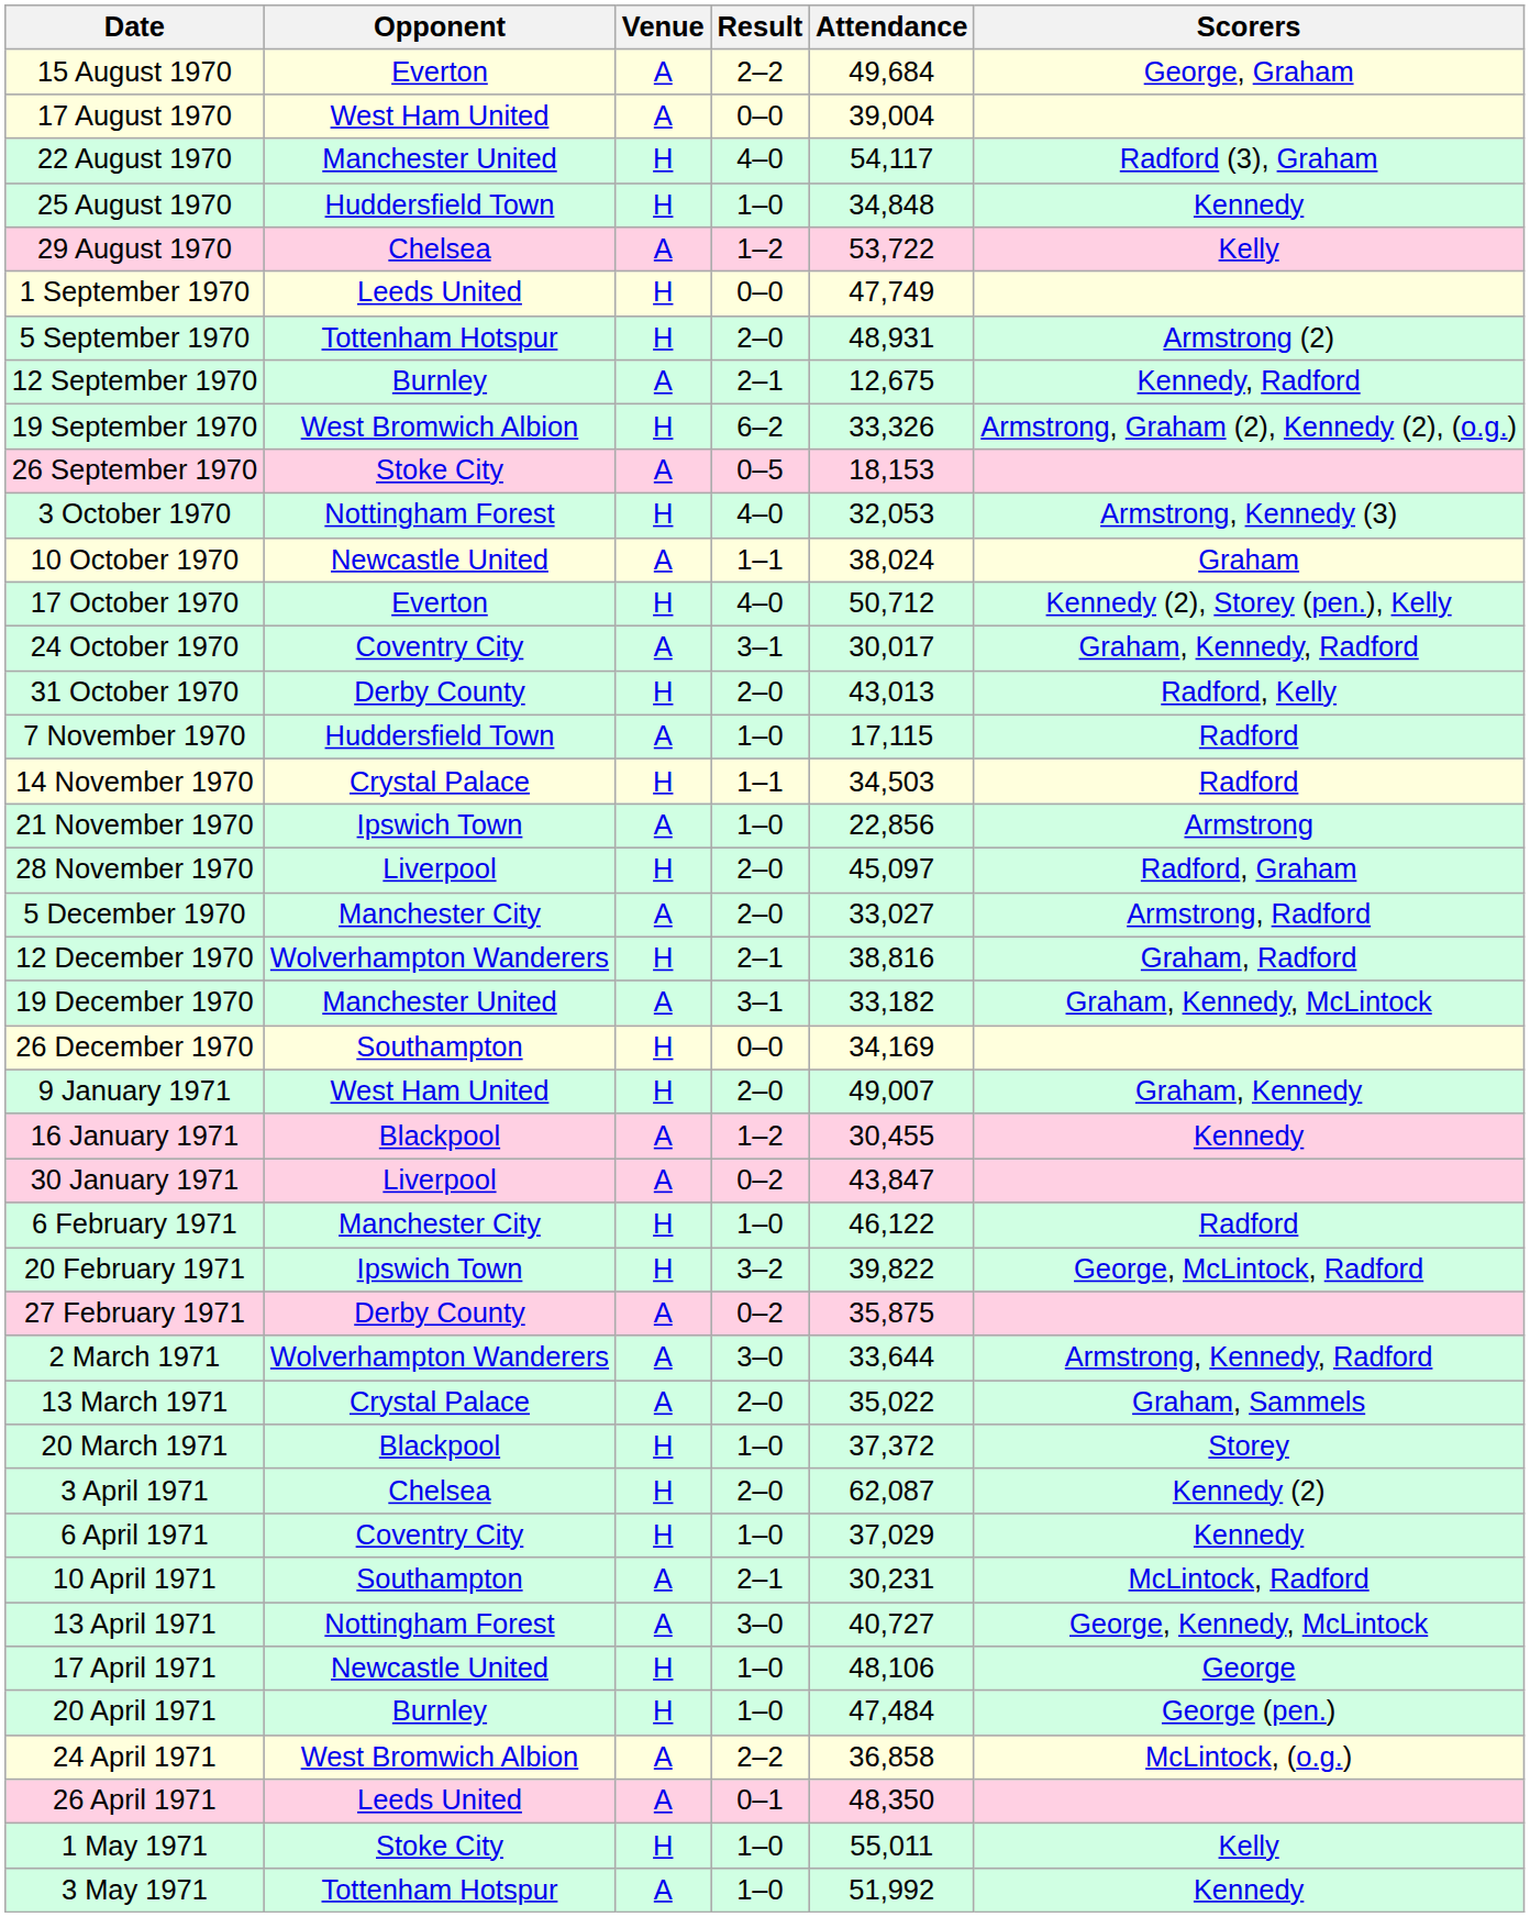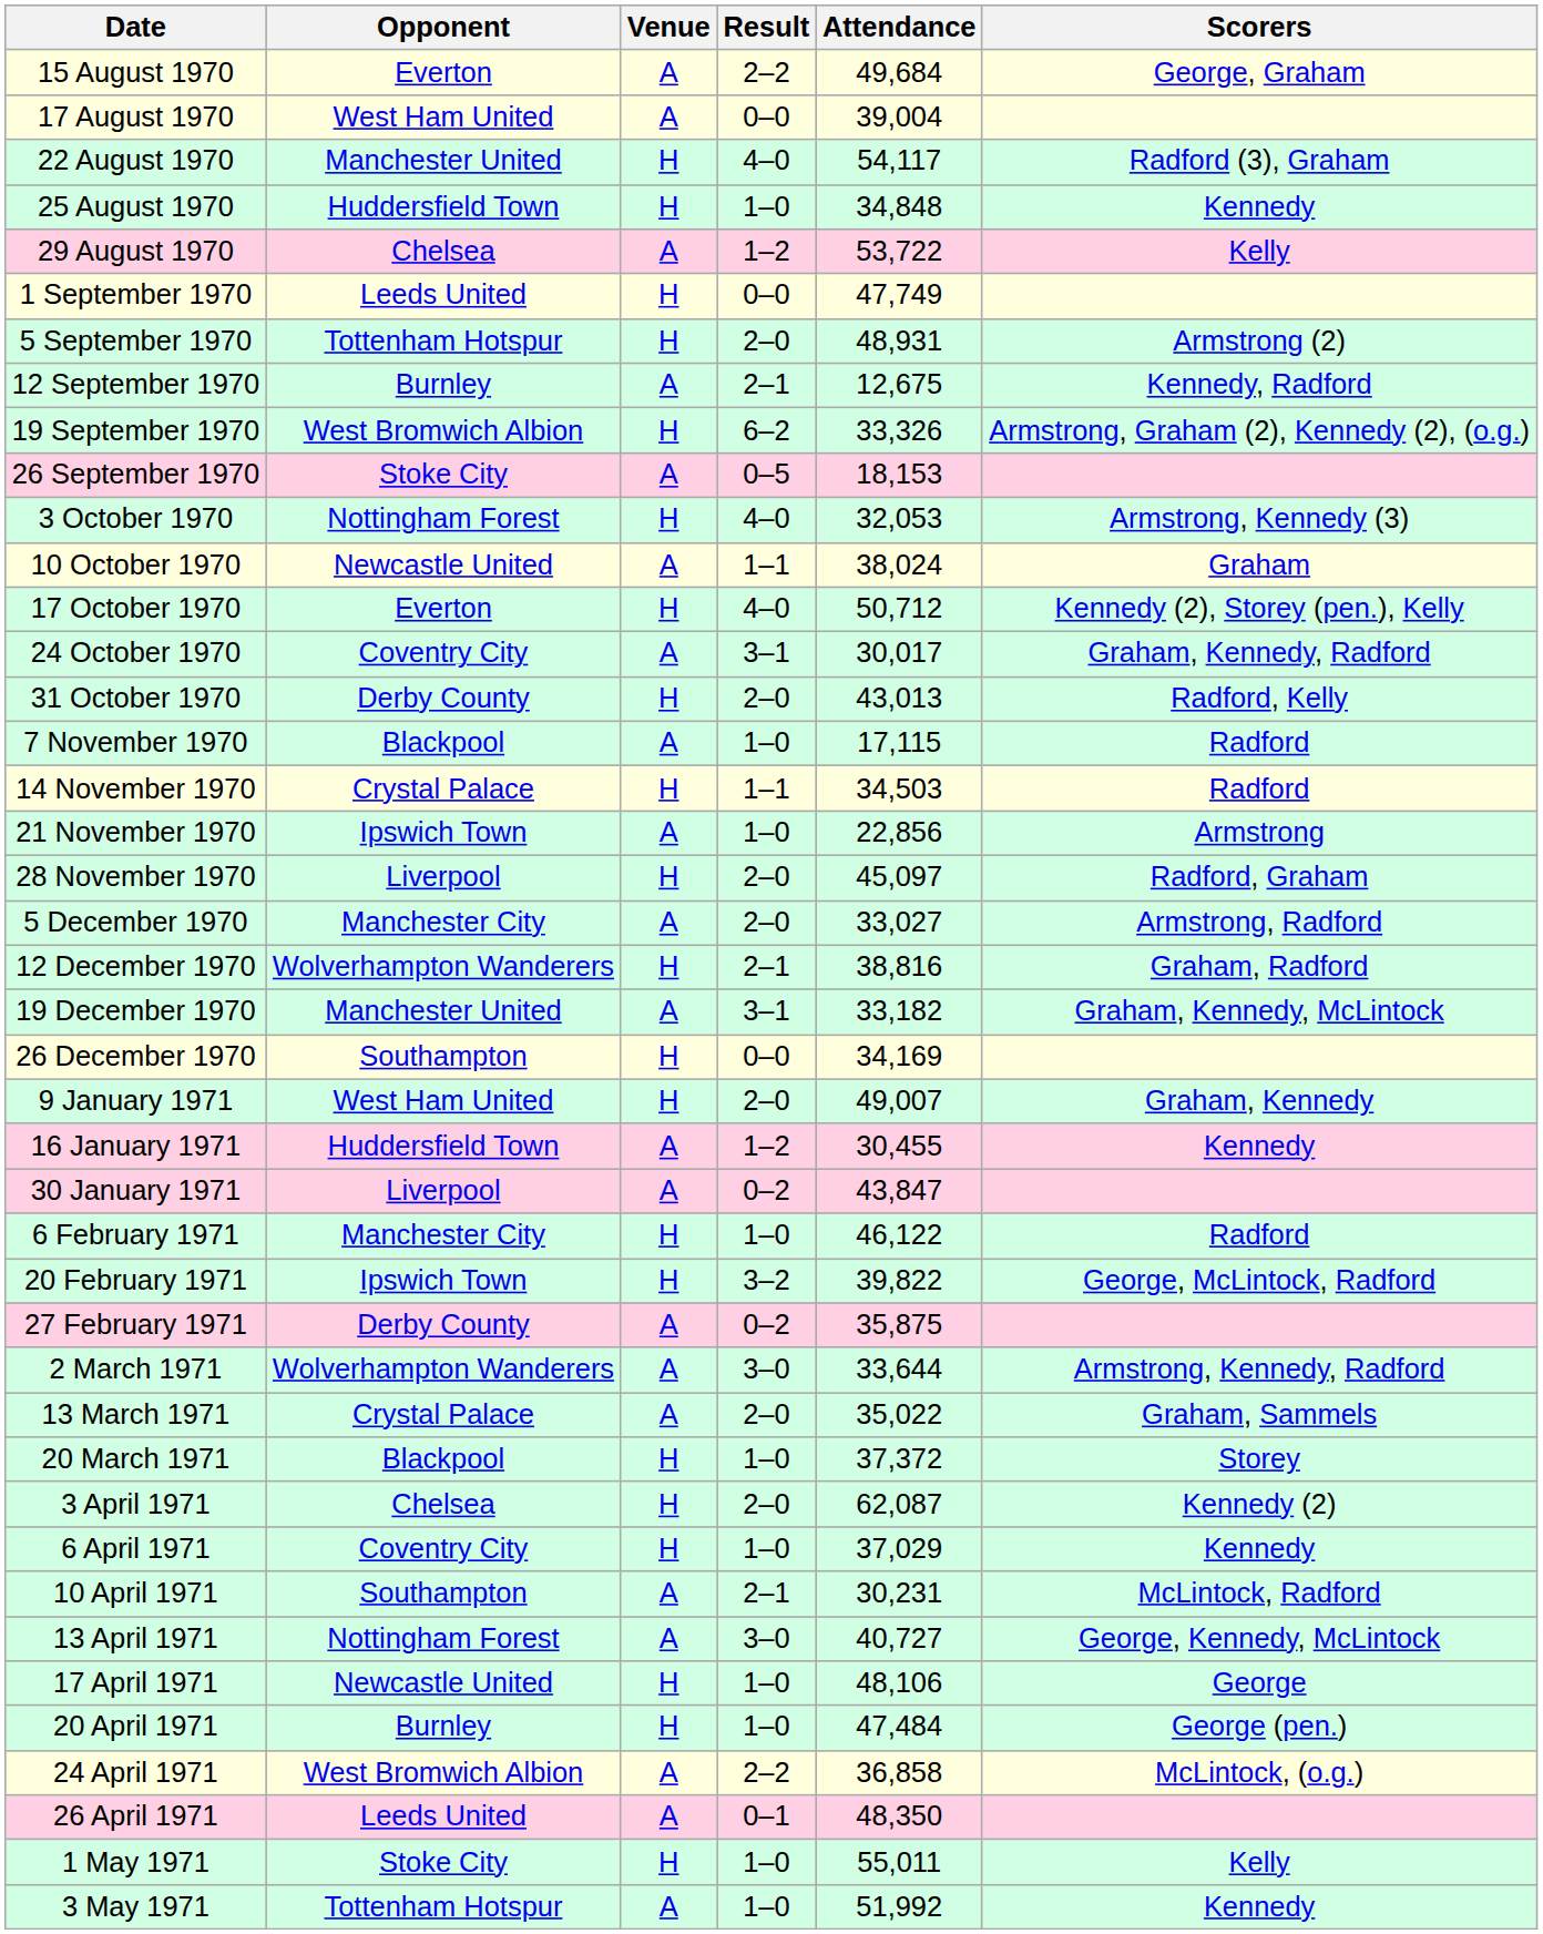7 November 1970 | Opponent: Huddersfield Town -> Blackpool
16 January 1971 | Opponent: Blackpool -> Huddersfield Town
